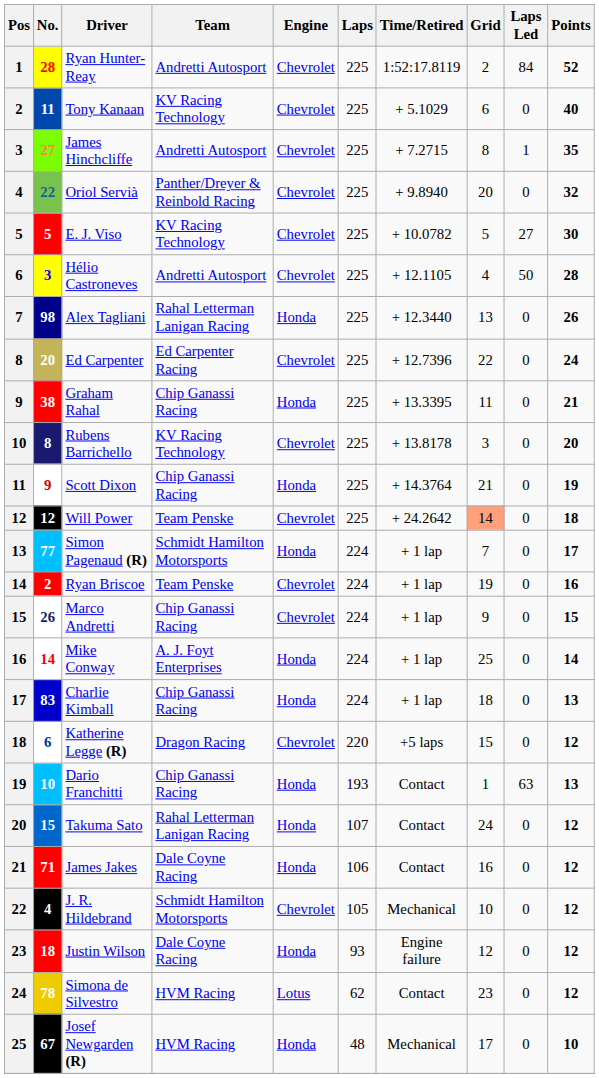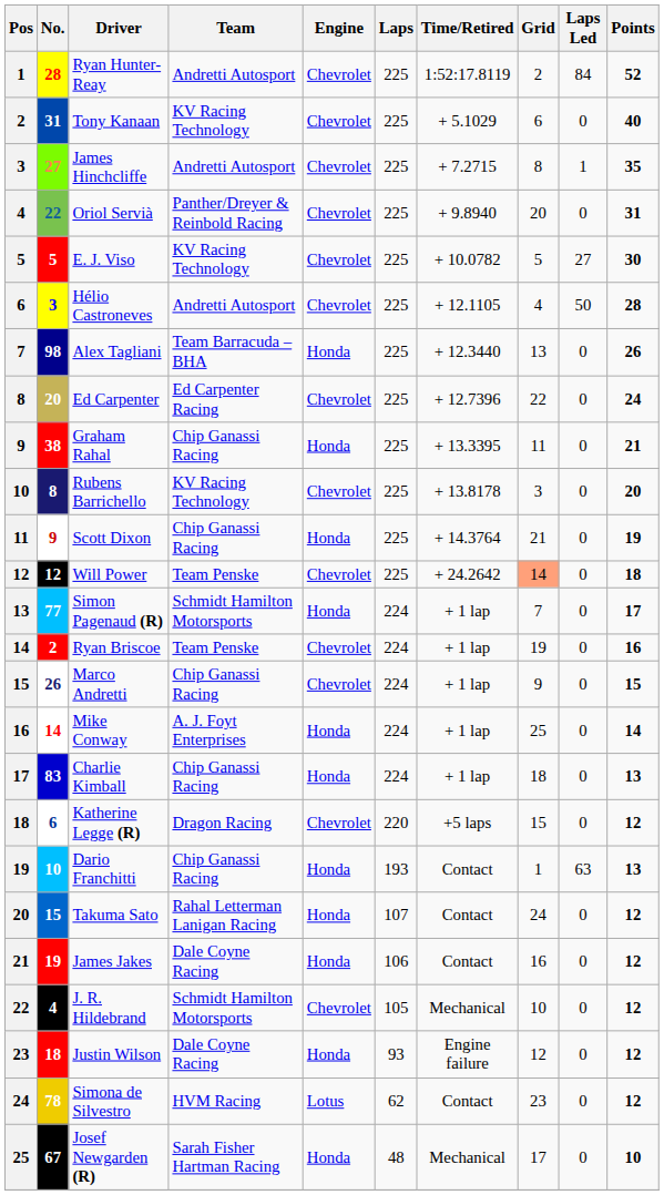Tony Kanaan | No.: 11 -> 31
Oriol Servià | Points: 32 -> 31
Alex Tagliani | Team: Rahal Letterman Lanigan Racing -> Team Barracuda – BHA
James Jakes | No.: 71 -> 19
Josef Newgarden (R) | Team: HVM Racing -> Sarah Fisher Hartman Racing
